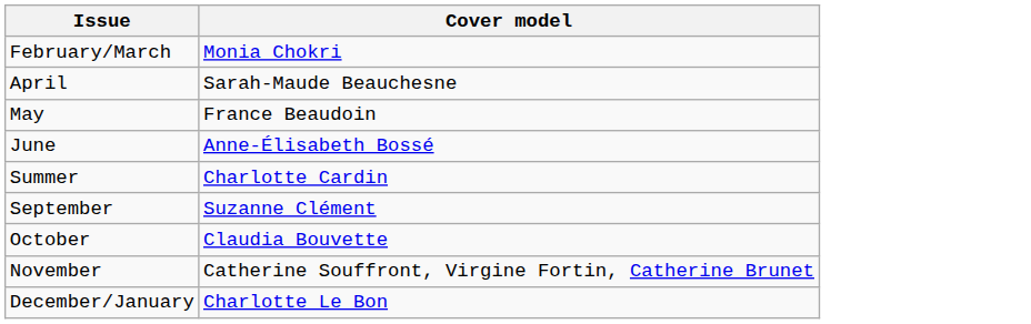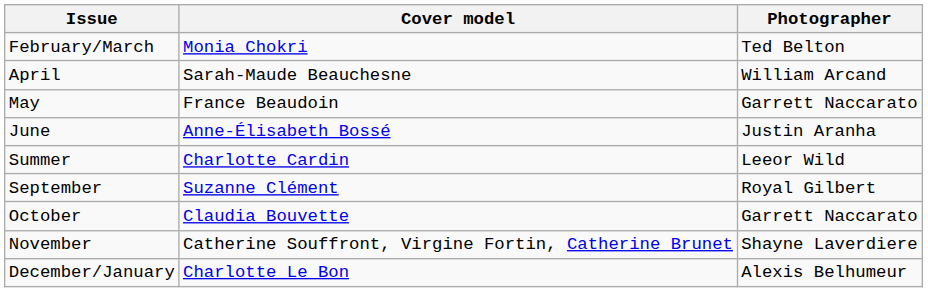+ column: Photographer | Ted Belton | William Arcand | Garrett Naccarato | Justin Aranha | Leeor Wild | Royal Gilbert | Garrett Naccarato | Shayne Laverdiere | Alexis Belhumeur
